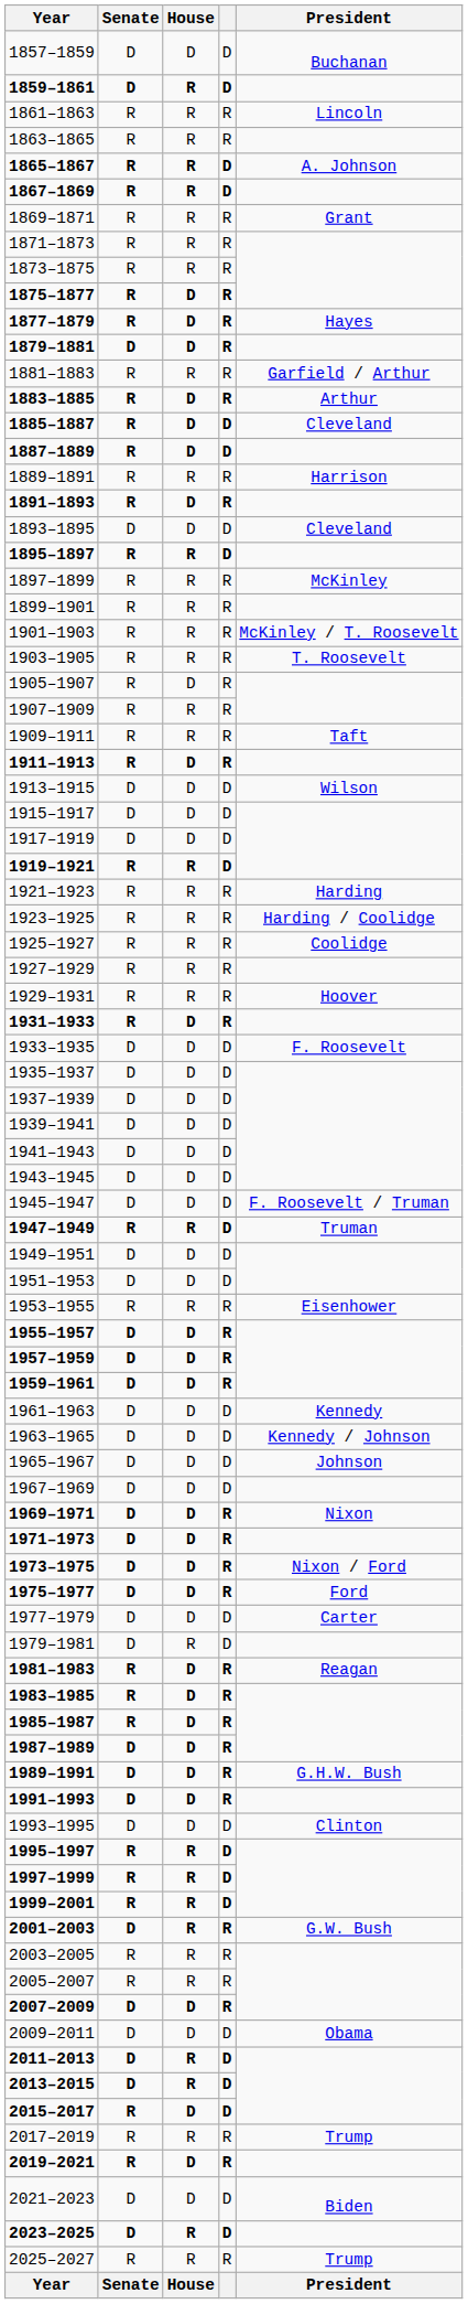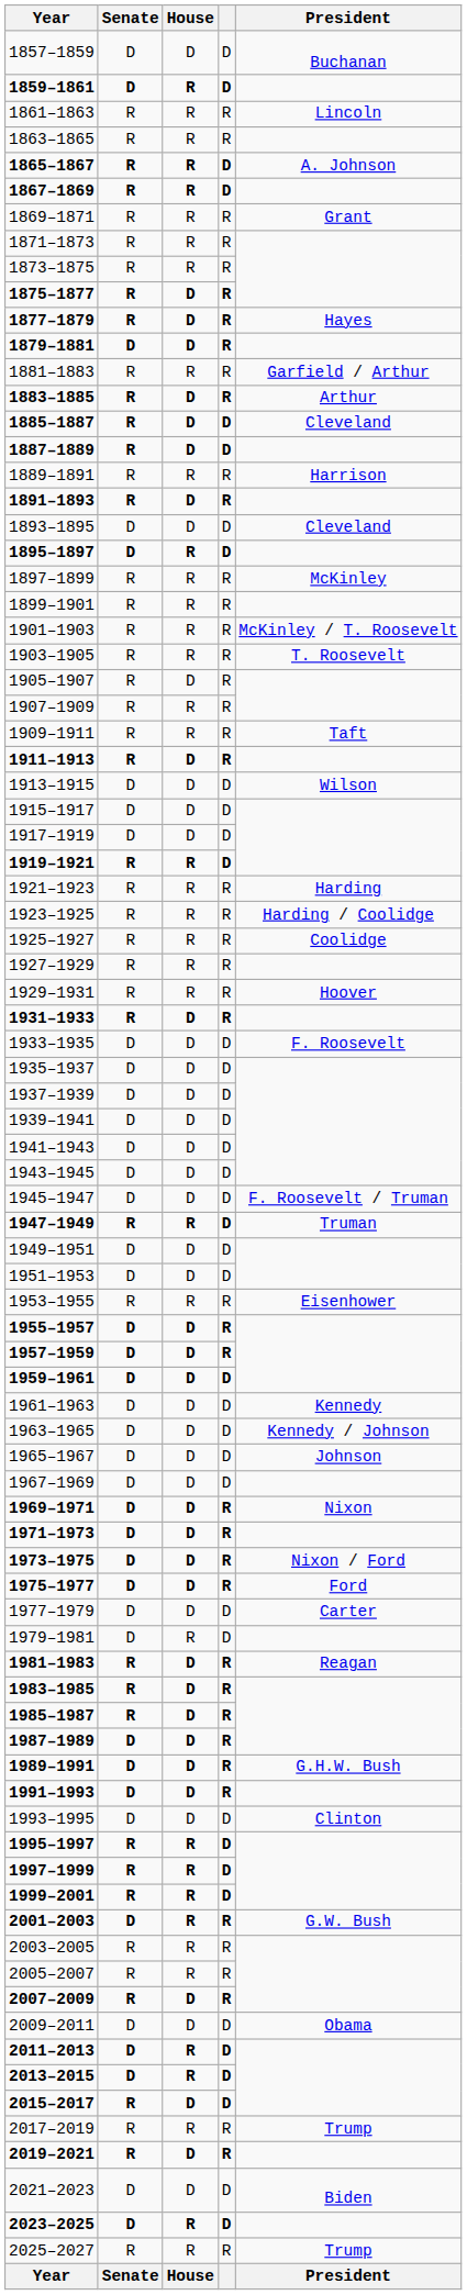1895–1897 | Senate: R -> D
1959–1961 | column 4: R -> D
2007–2009 | Senate: D -> R
